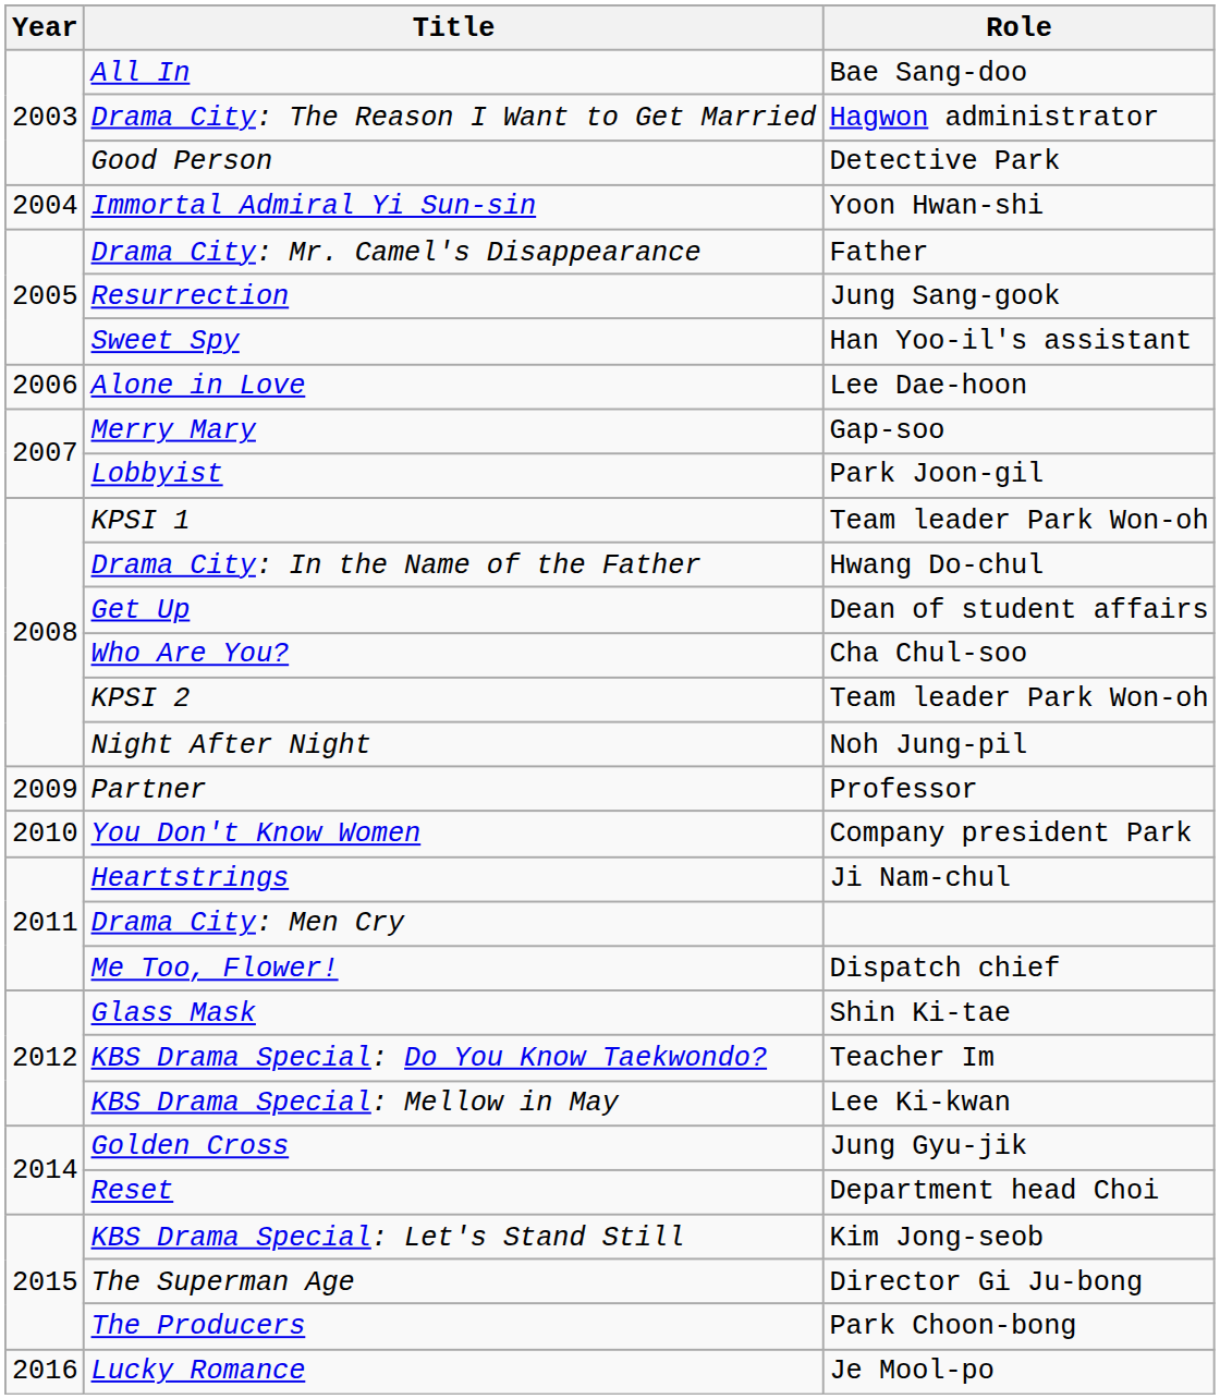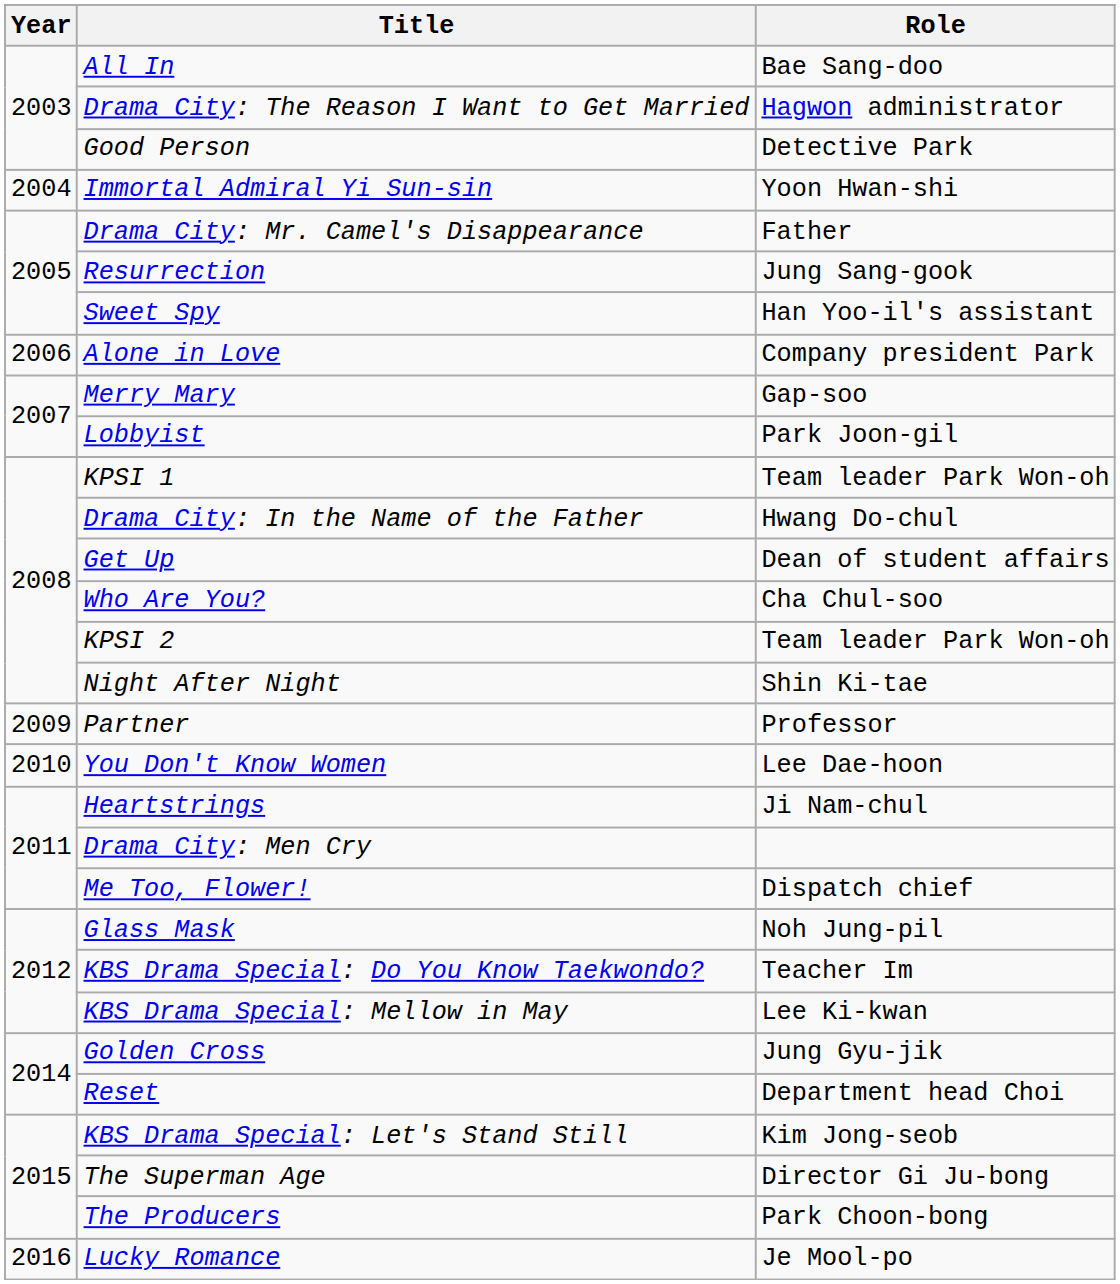Alone in Love | Role: Lee Dae-hoon -> Company president Park
Night After Night | Role: Noh Jung-pil -> Shin Ki-tae
You Don't Know Women | Role: Company president Park -> Lee Dae-hoon
Glass Mask | Role: Shin Ki-tae -> Noh Jung-pil
